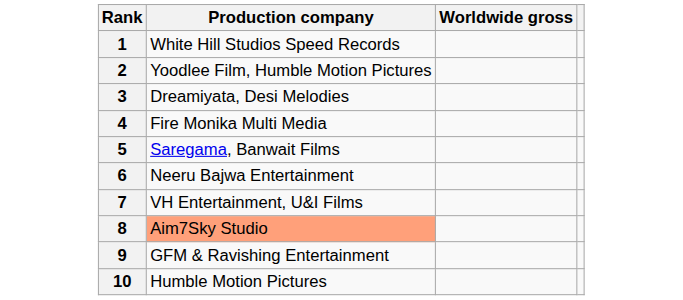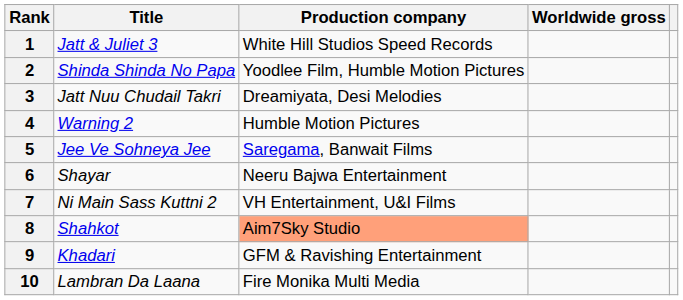+ column: Title | Jatt & Juliet 3 | Shinda Shinda No Papa | Jatt Nuu Chudail Takri | Warning 2 | Jee Ve Sohneya Jee | Shayar | Ni Main Sass Kuttni 2 | Shahkot | Khadari | Lambran Da Laana
4 | Production company: Fire Monika Multi Media -> Humble Motion Pictures
10 | Production company: Humble Motion Pictures -> Fire Monika Multi Media
